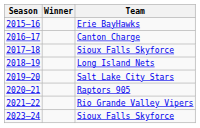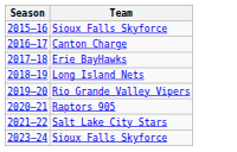- column: Winner
2015–16 | Team: Erie BayHawks -> Sioux Falls Skyforce
2017–18 | Team: Sioux Falls Skyforce -> Erie BayHawks
2019–20 | Team: Salt Lake City Stars -> Rio Grande Valley Vipers
2021–22 | Team: Rio Grande Valley Vipers -> Salt Lake City Stars
